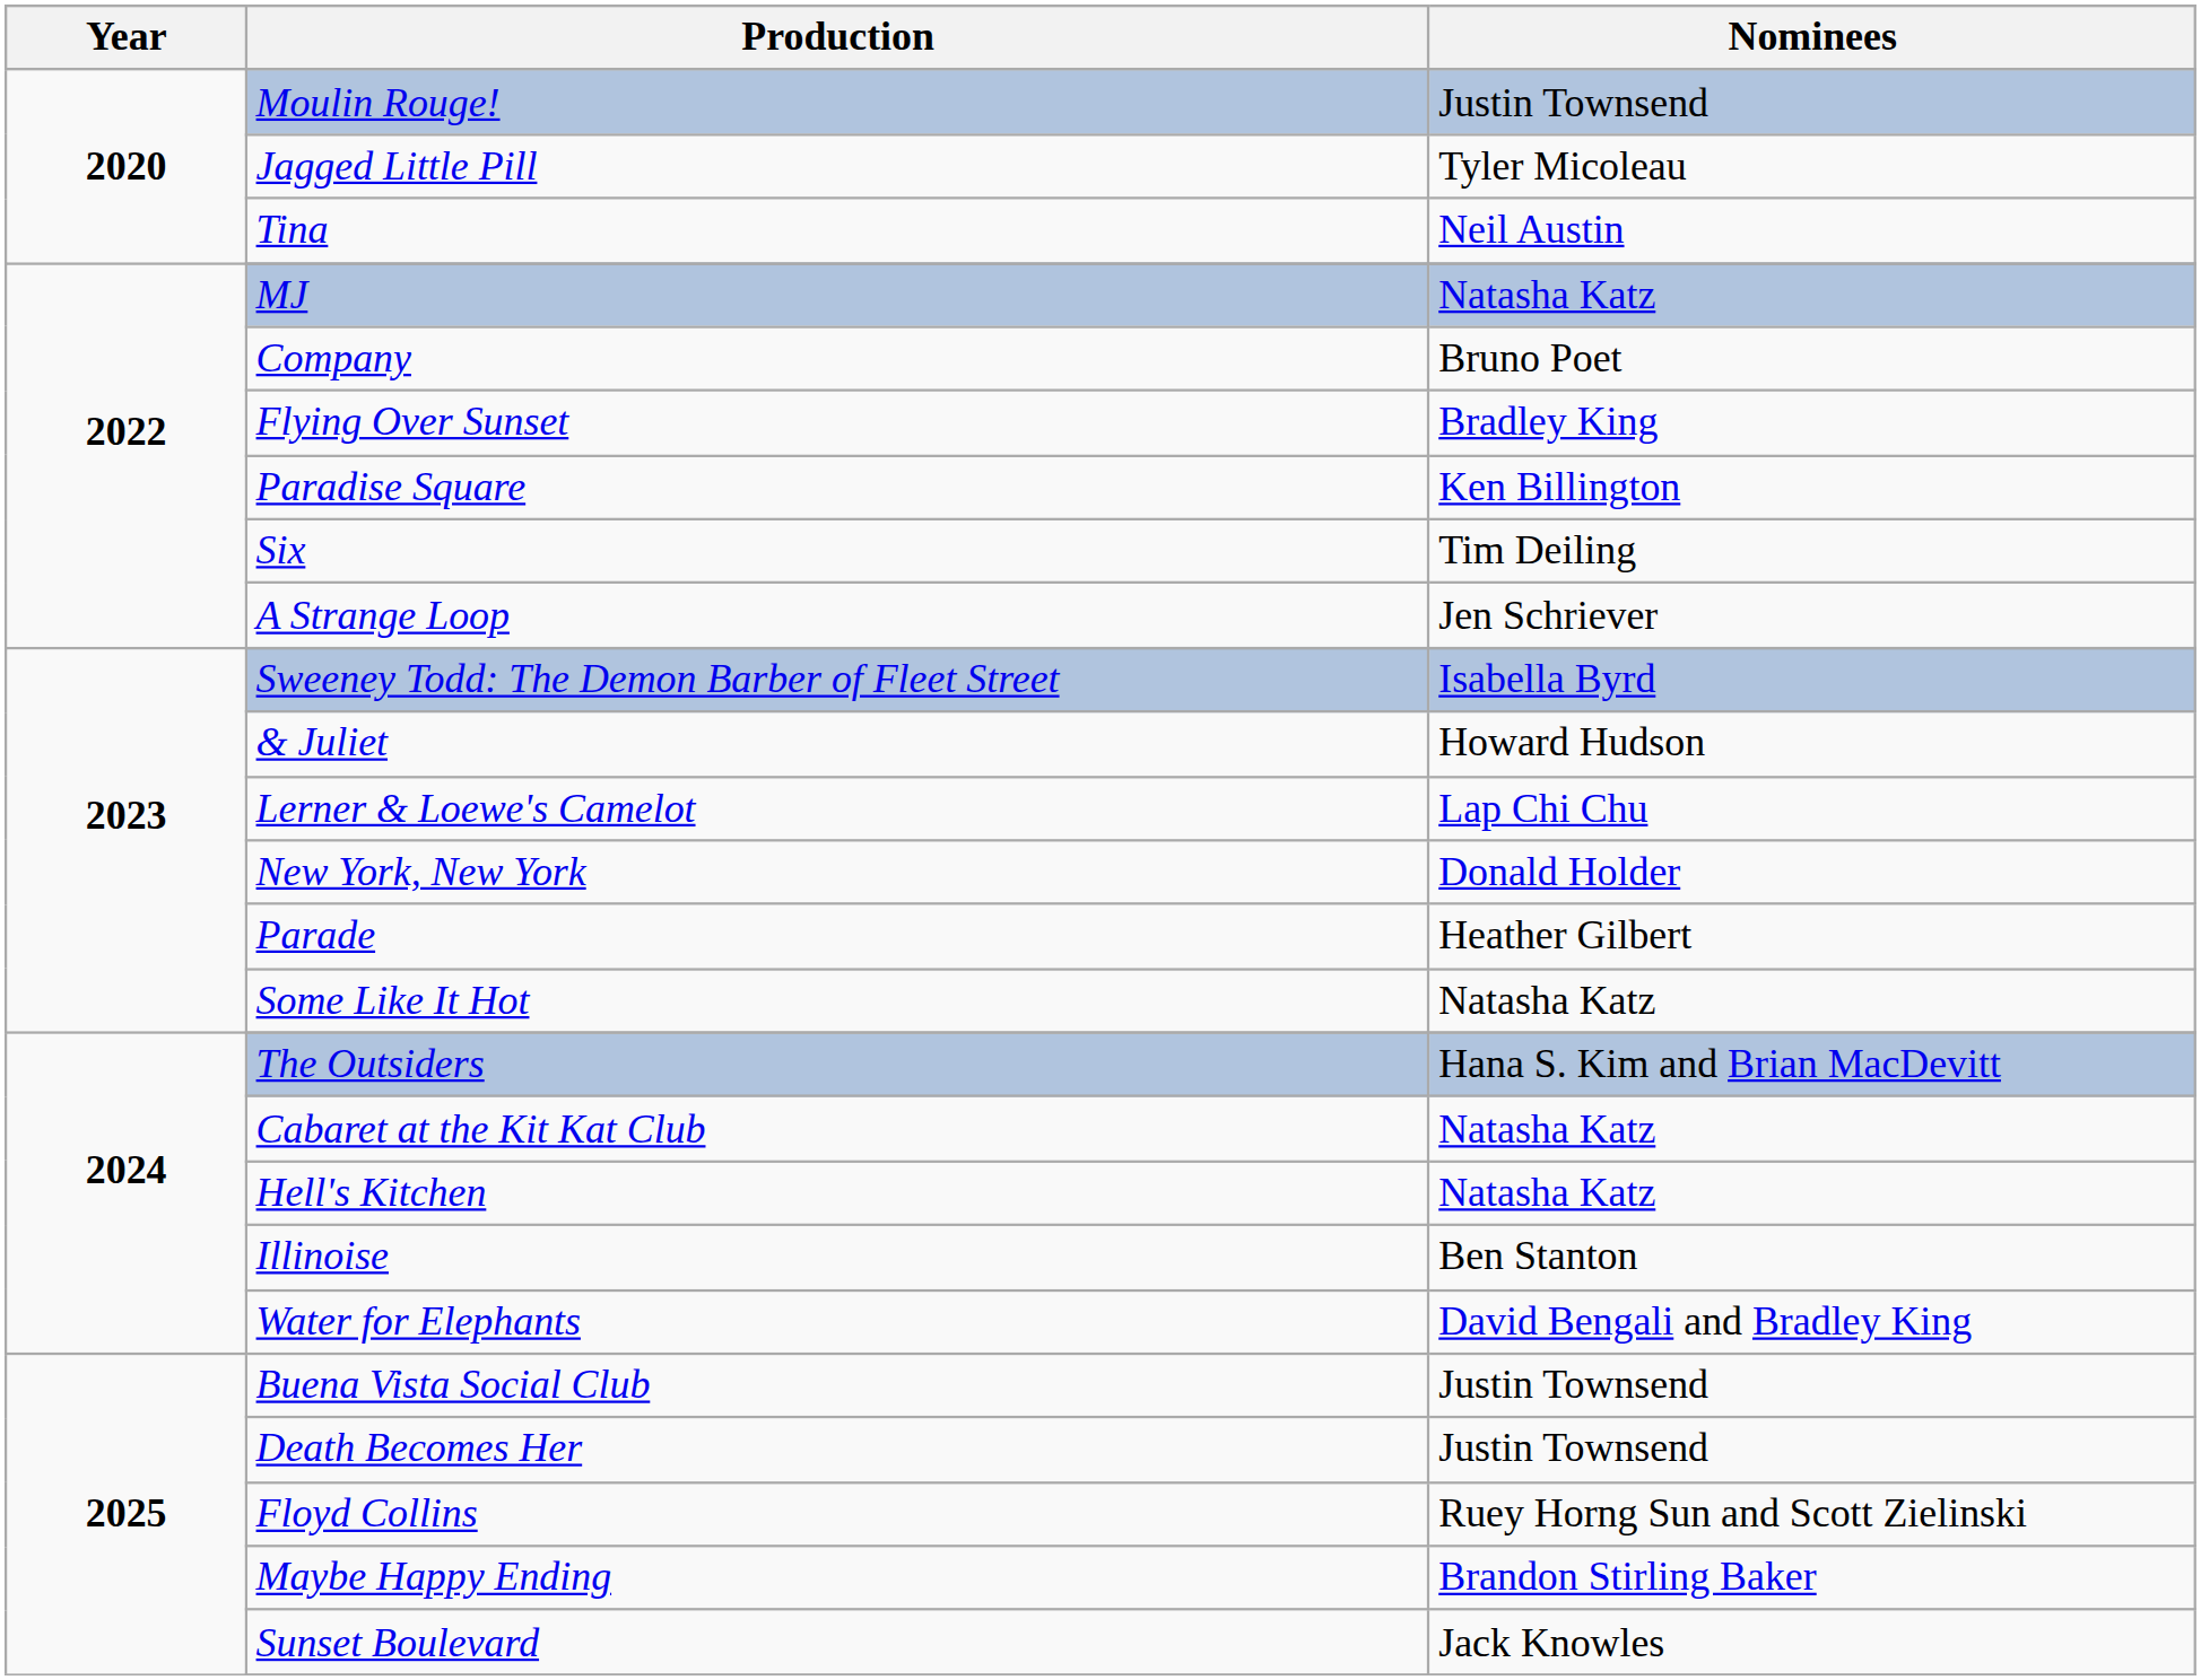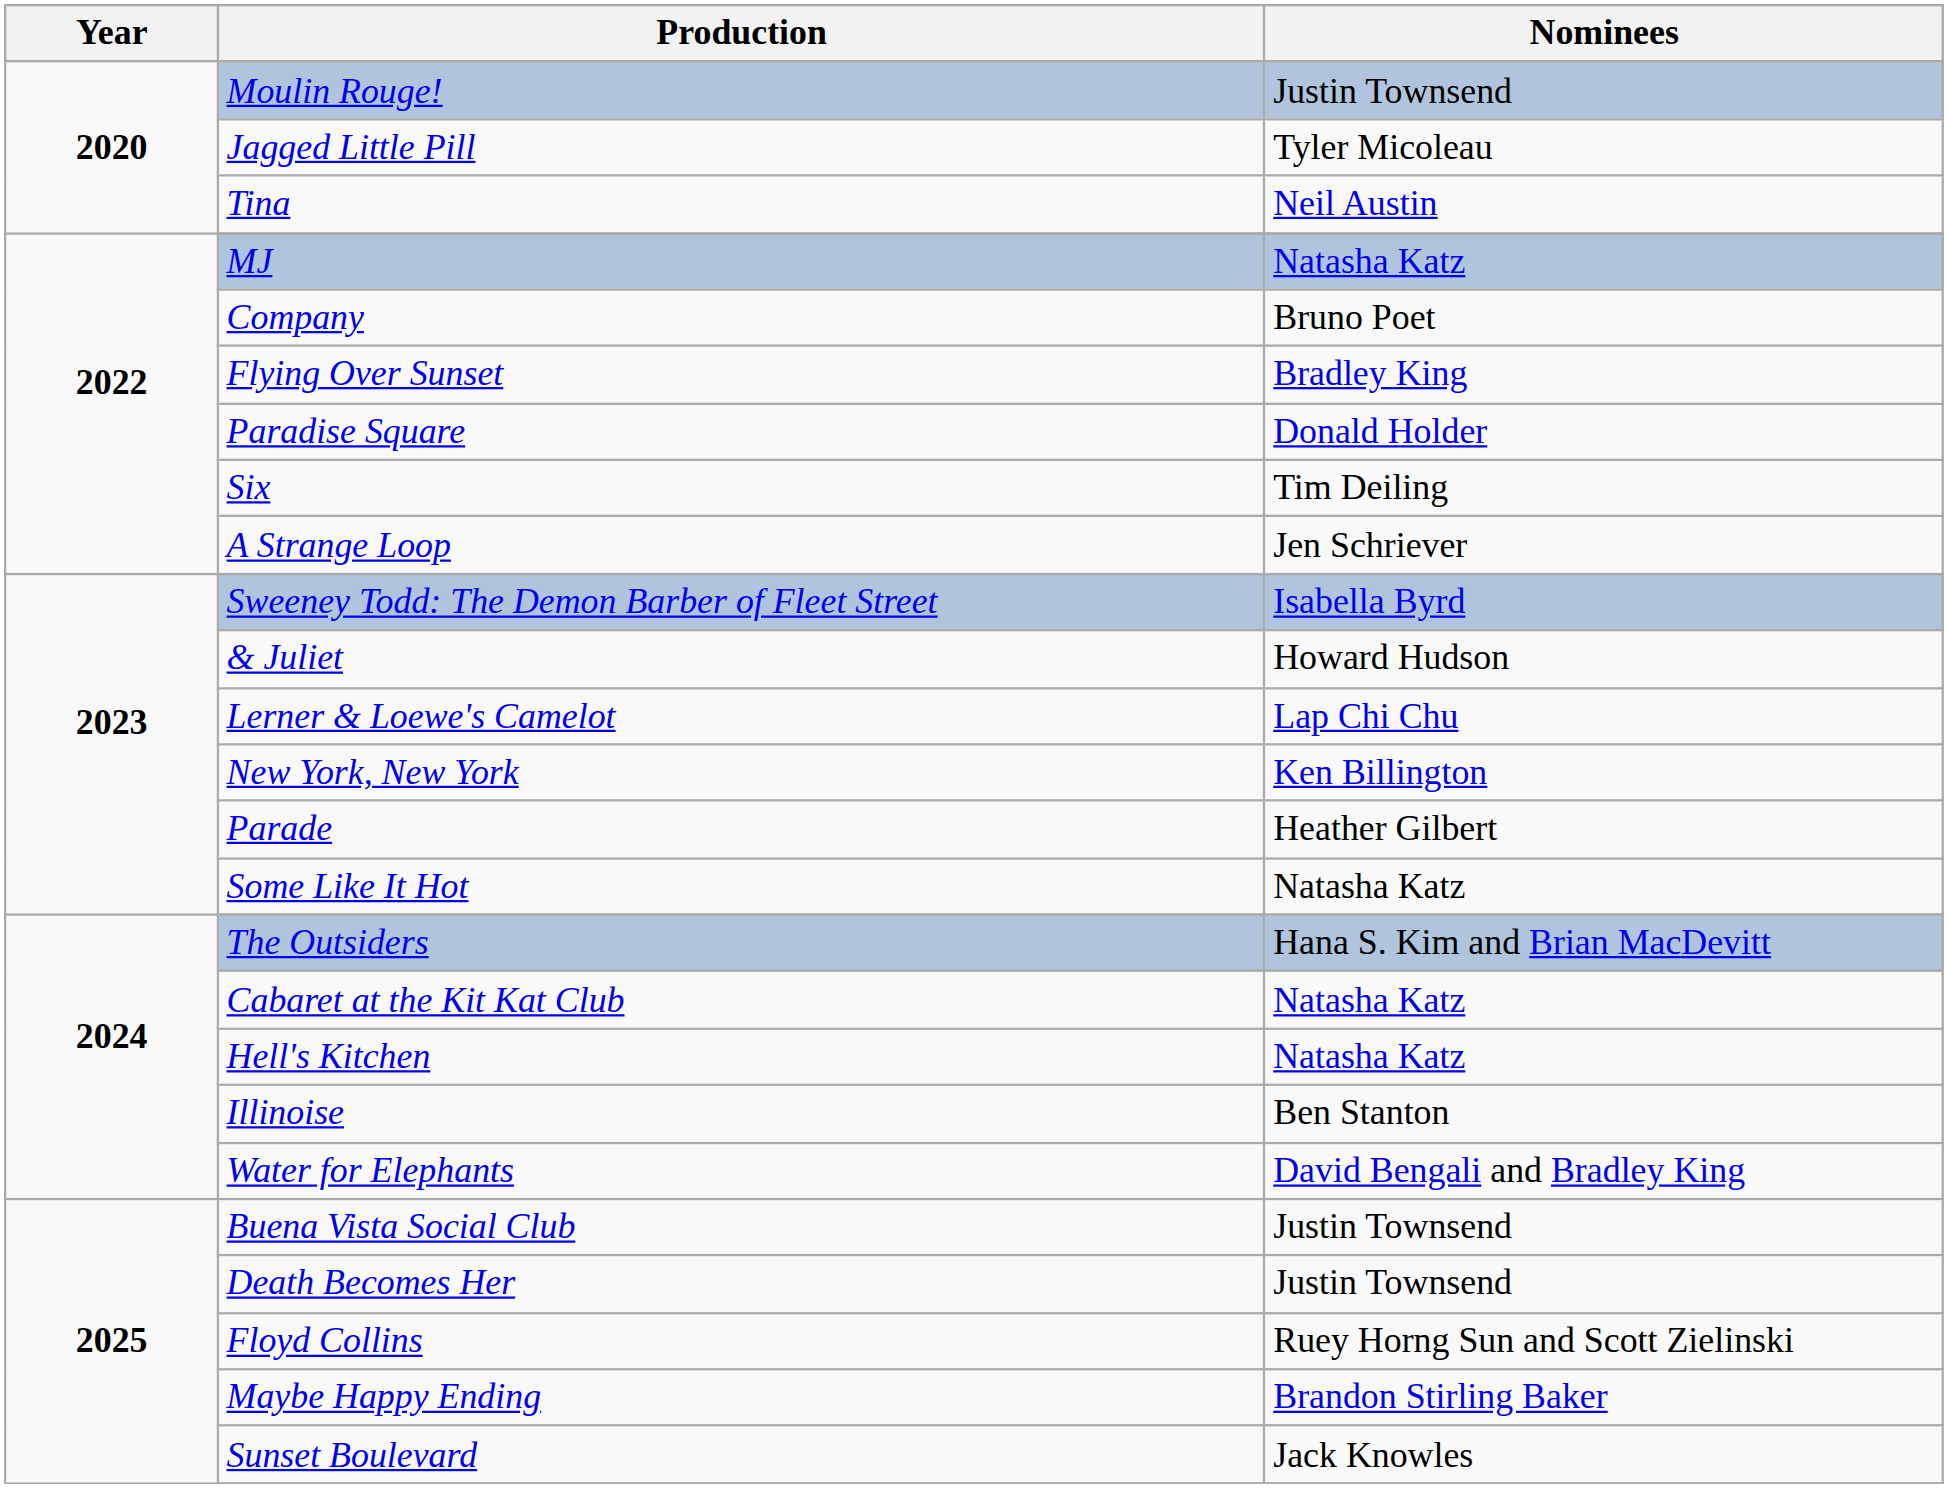Paradise Square | Nominees: Ken Billington -> Donald Holder
New York, New York | Nominees: Donald Holder -> Ken Billington
